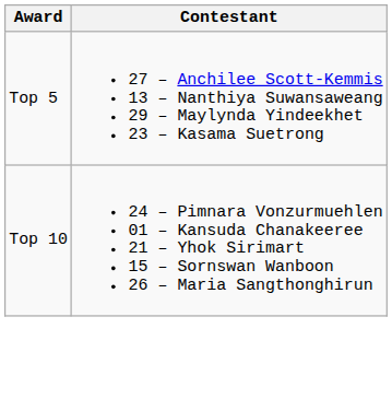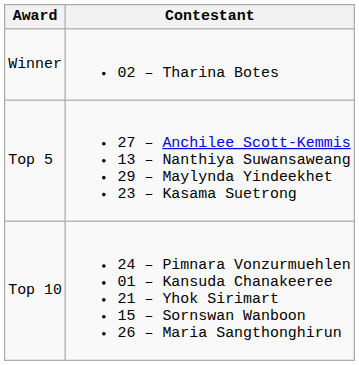+ row: Winner | 02 – Tharina Botes
